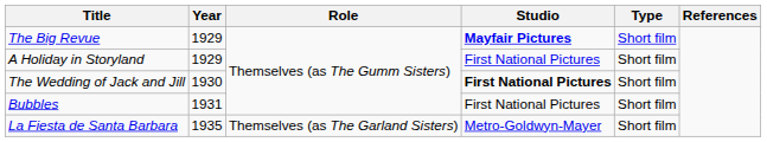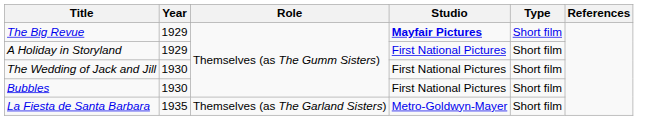The Wedding of Jack and Jill | Studio: bold -> normal
Bubbles | Year: 1931 -> 1930
